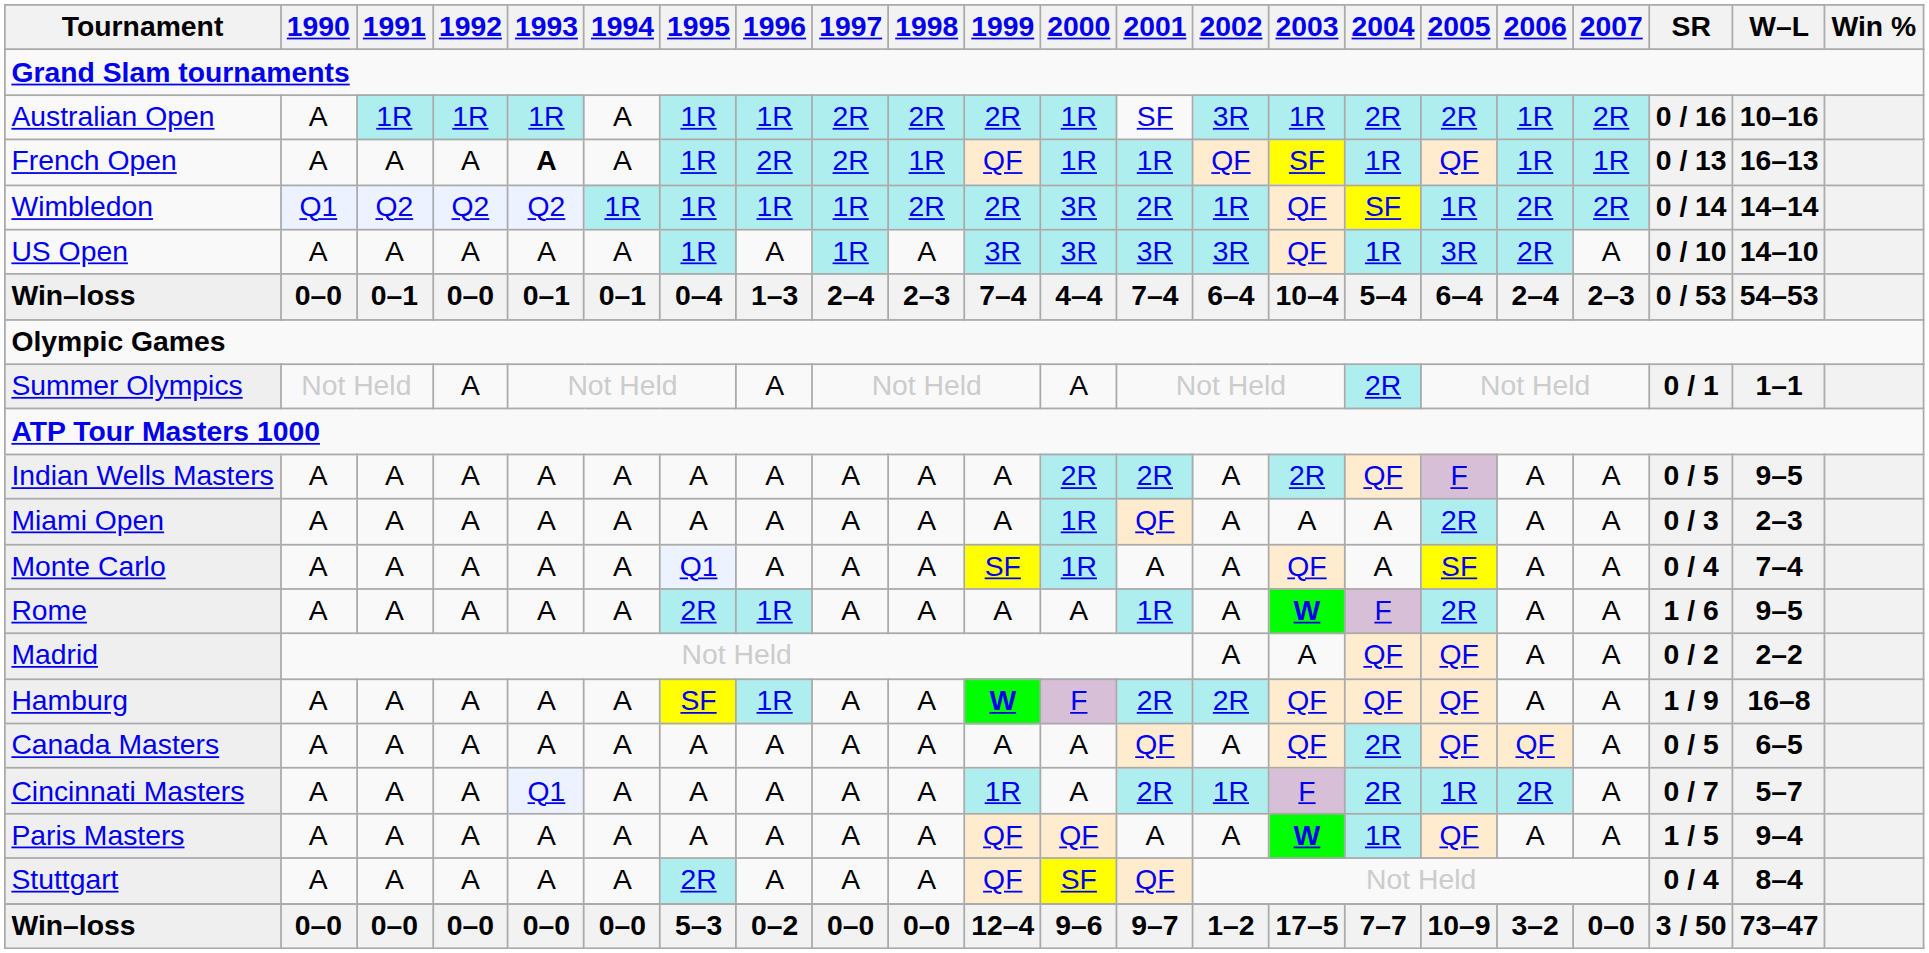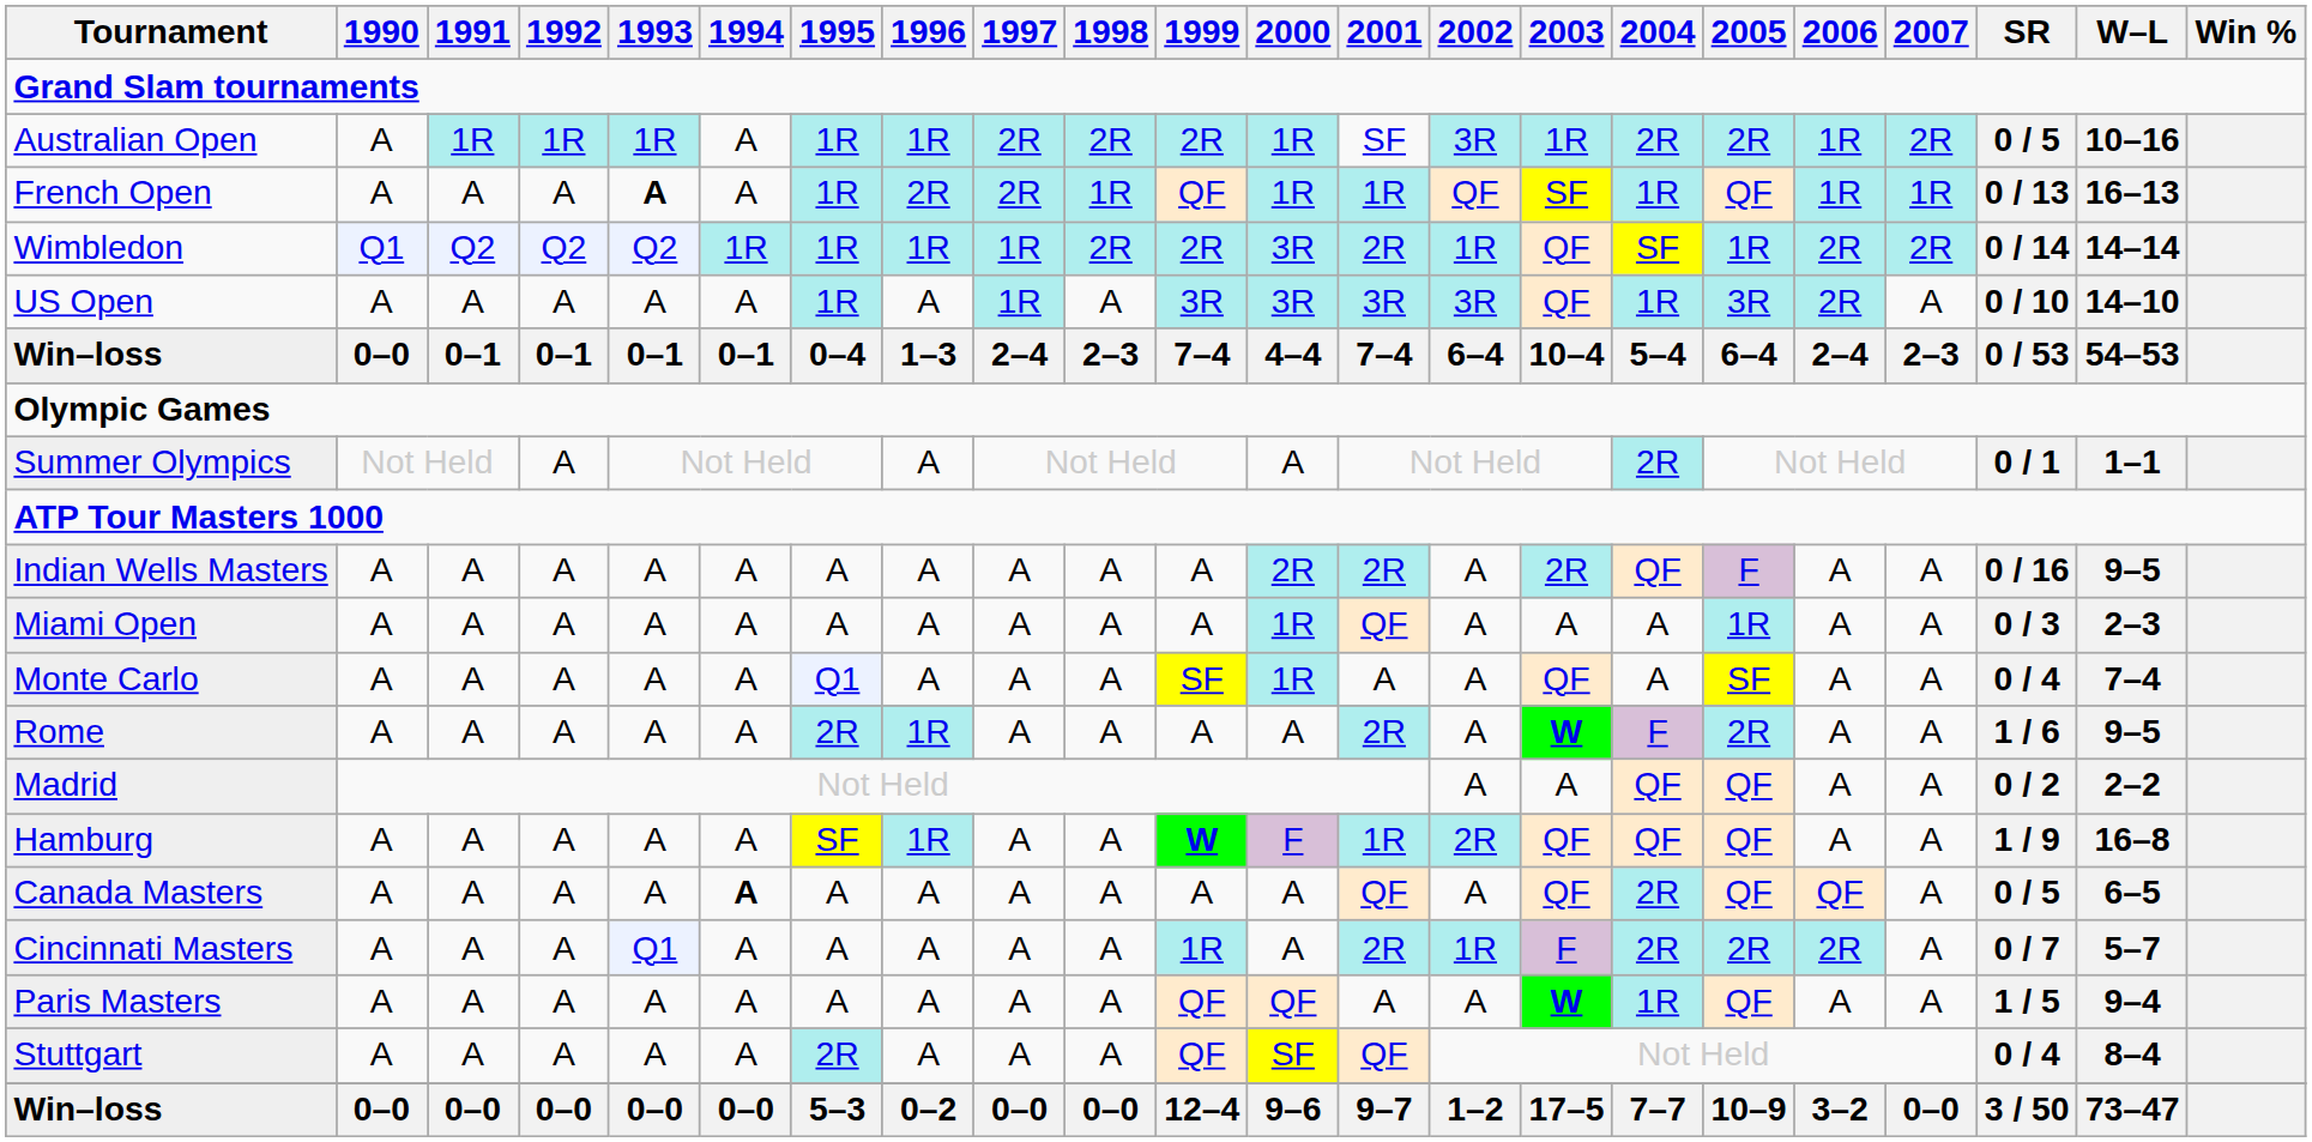Australian Open | SR: 0 / 16 -> 0 / 5
Win–loss / 0–1 | 1992: 0–0 -> 0–1
Indian Wells Masters | SR: 0 / 5 -> 0 / 16
Miami Open | 2005: 2R -> 1R
Rome | 2001: 1R -> 2R
Hamburg | 2001: 2R -> 1R
Canada Masters | 1994: normal -> bold
Cincinnati Masters | 2005: 1R -> 2R
